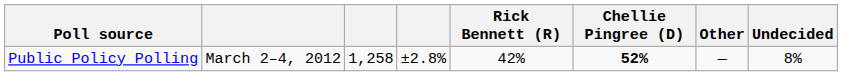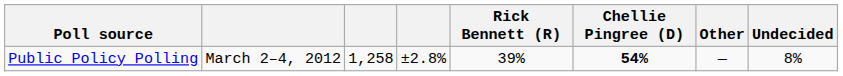Public Policy Polling | Rick Bennett (R): 42% -> 39%
Public Policy Polling | Chellie Pingree (D): 52% -> 54%
